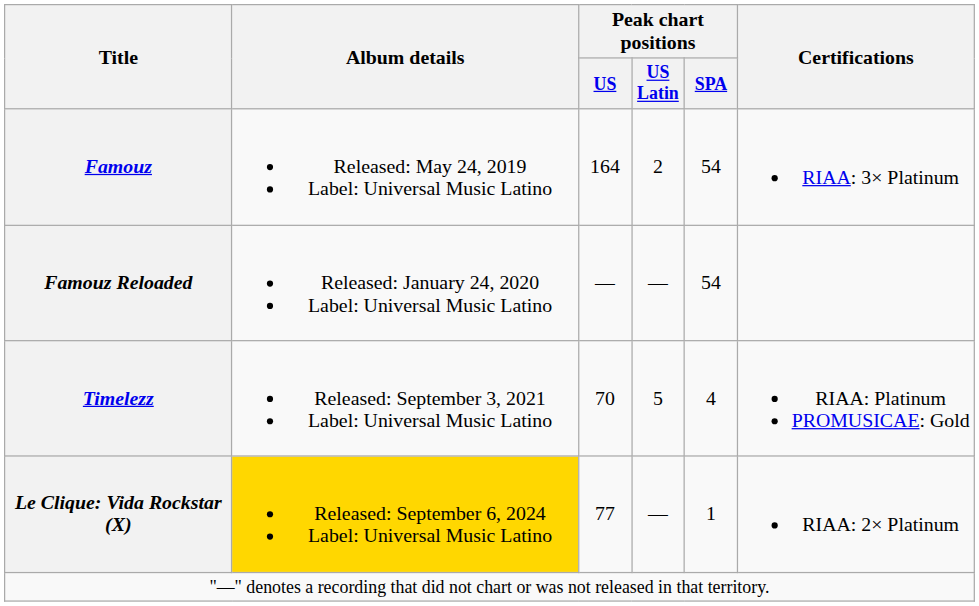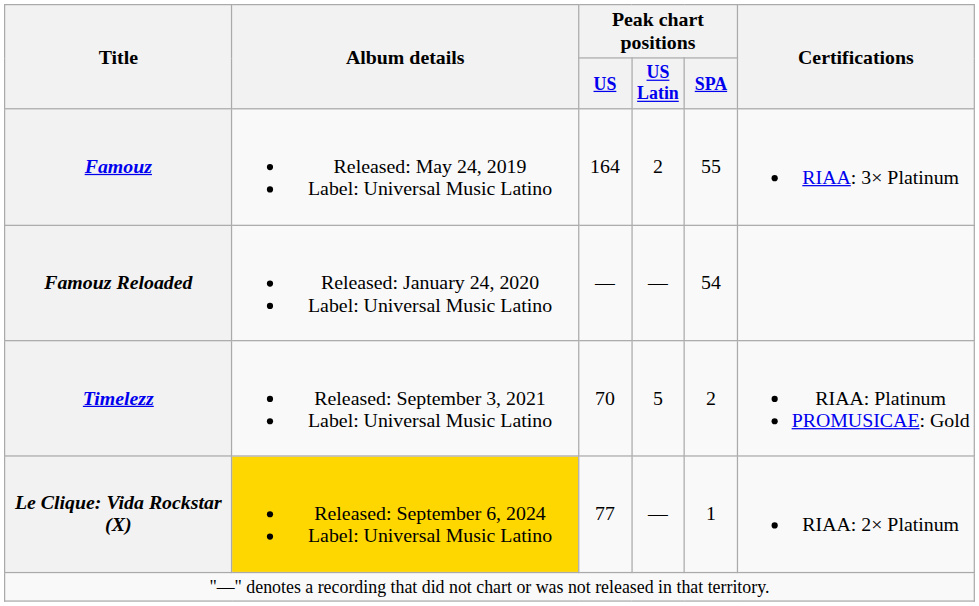Famouz | Peak chart positions / SPA: 54 -> 55
Timelezz | Peak chart positions / SPA: 4 -> 2
